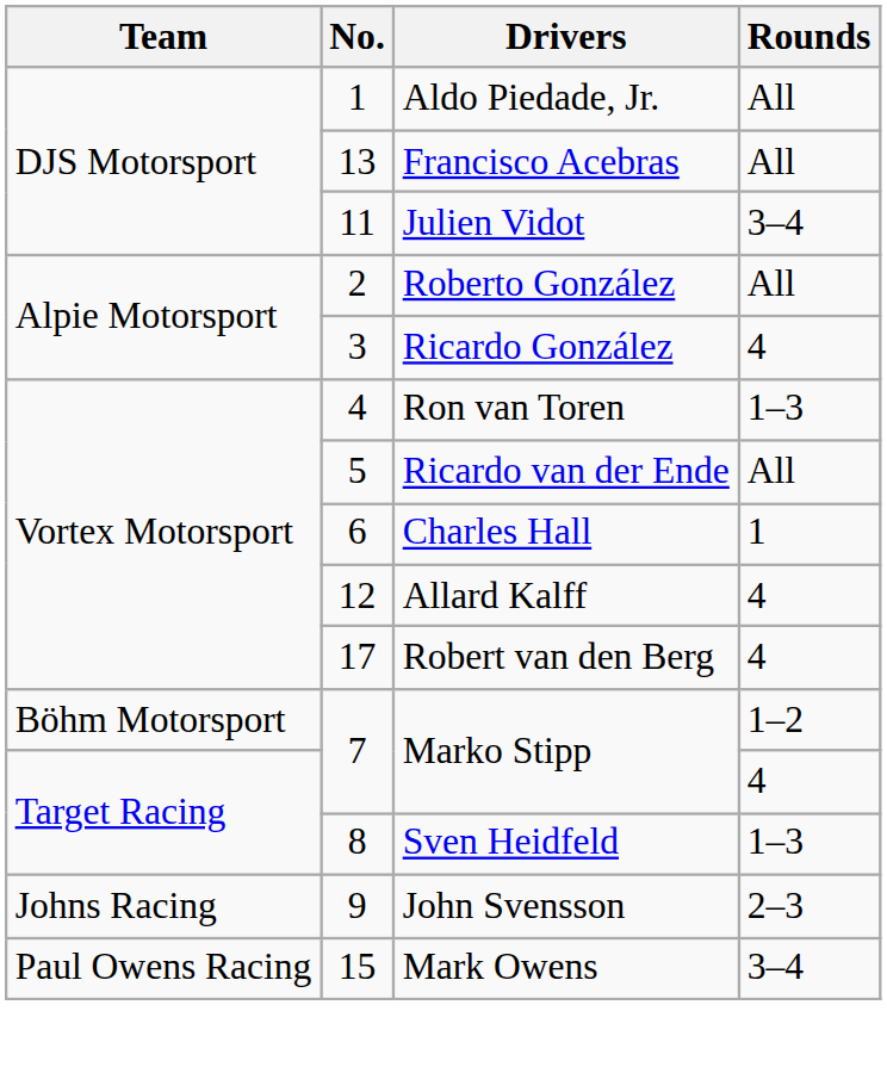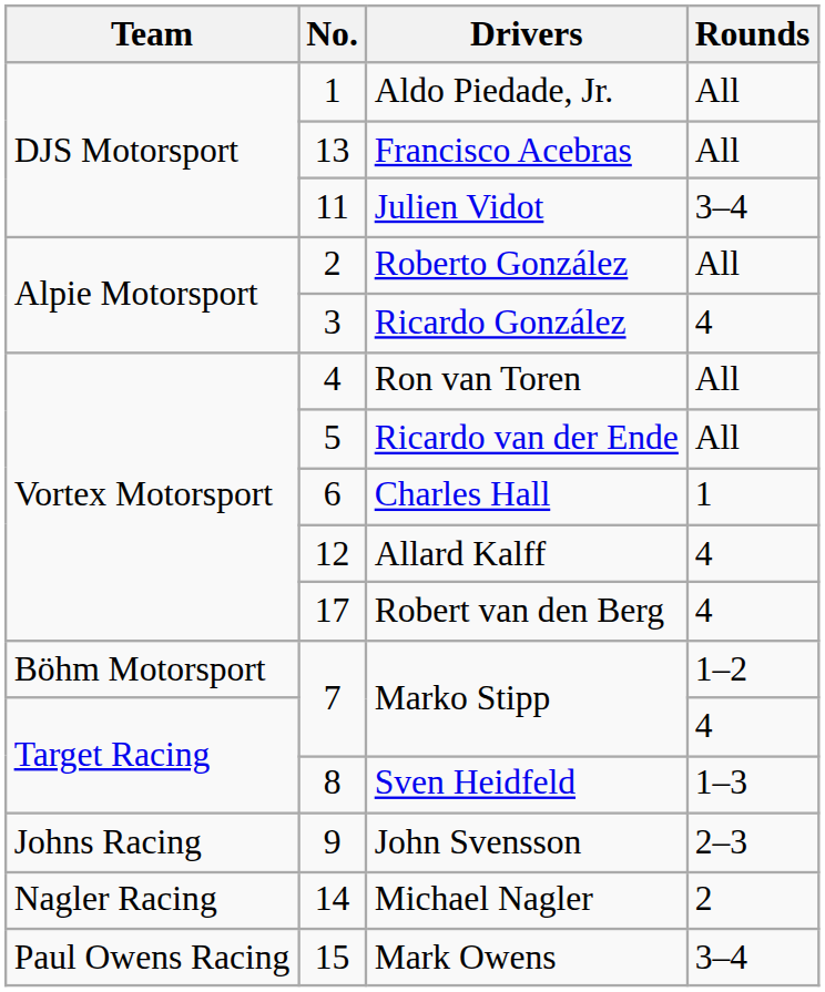Ron van Toren | Rounds: 1–3 -> All
+ row: Nagler Racing | 14 | Michael Nagler | 2
